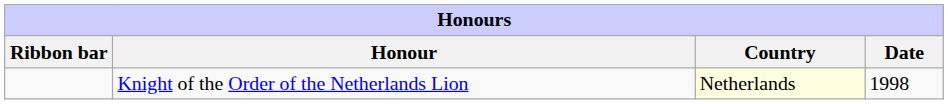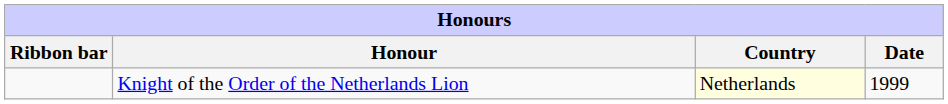Knight of the Order of the Netherlands Lion | Date: 1998 -> 1999
